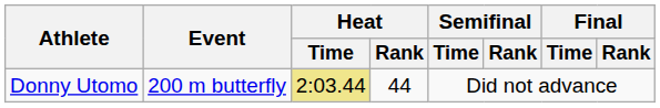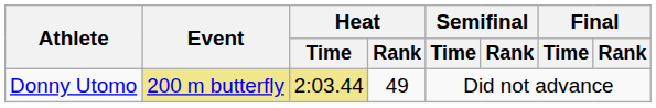Donny Utomo | Event: no background -> khaki background
Donny Utomo | Heat / Rank: 44 -> 49
